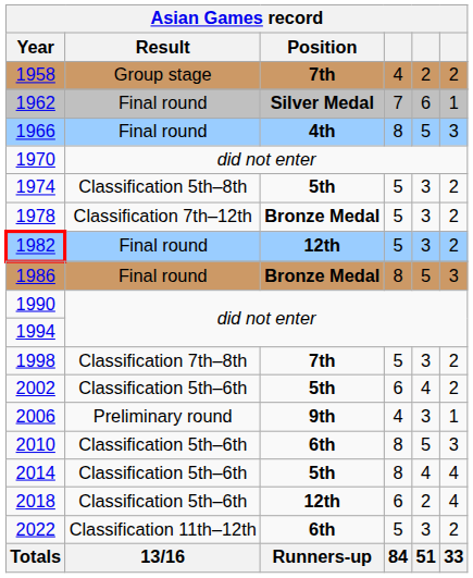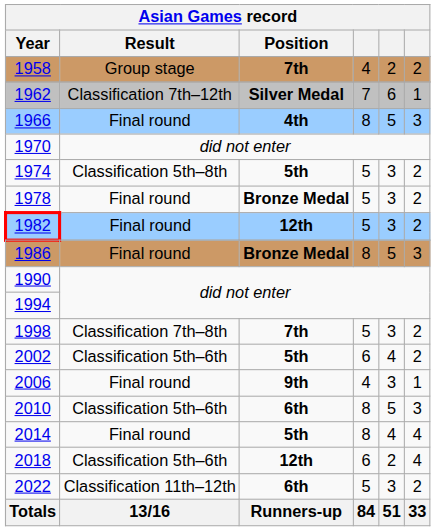1962 | Asian Games record / Result: Final round -> Classification 7th–12th
1978 | Asian Games record / Result: Classification 7th–12th -> Final round
2006 | Asian Games record / Result: Preliminary round -> Final round
2014 | Asian Games record / Result: Classification 5th–6th -> Final round
